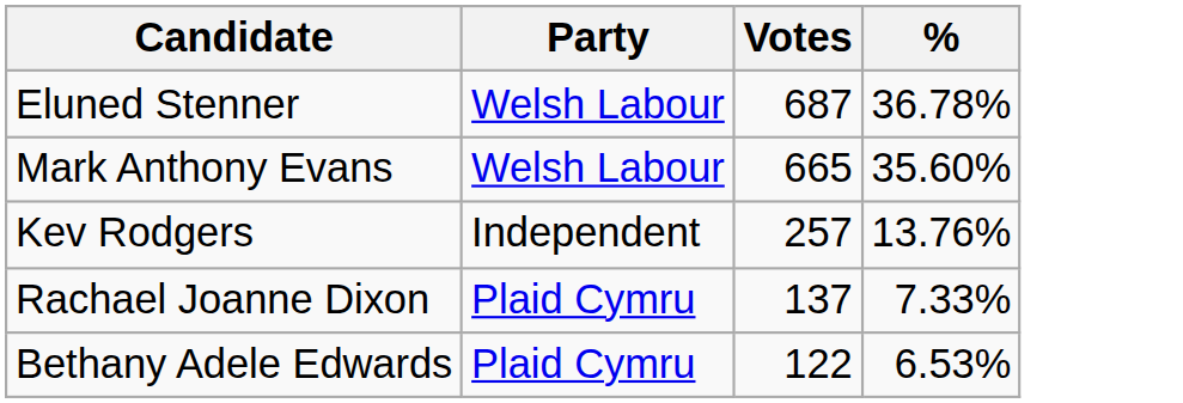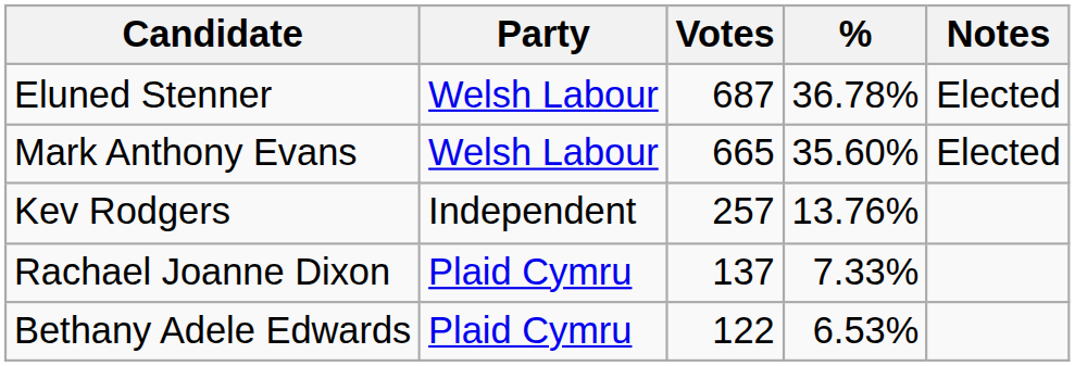+ column: Notes | Elected | Elected
